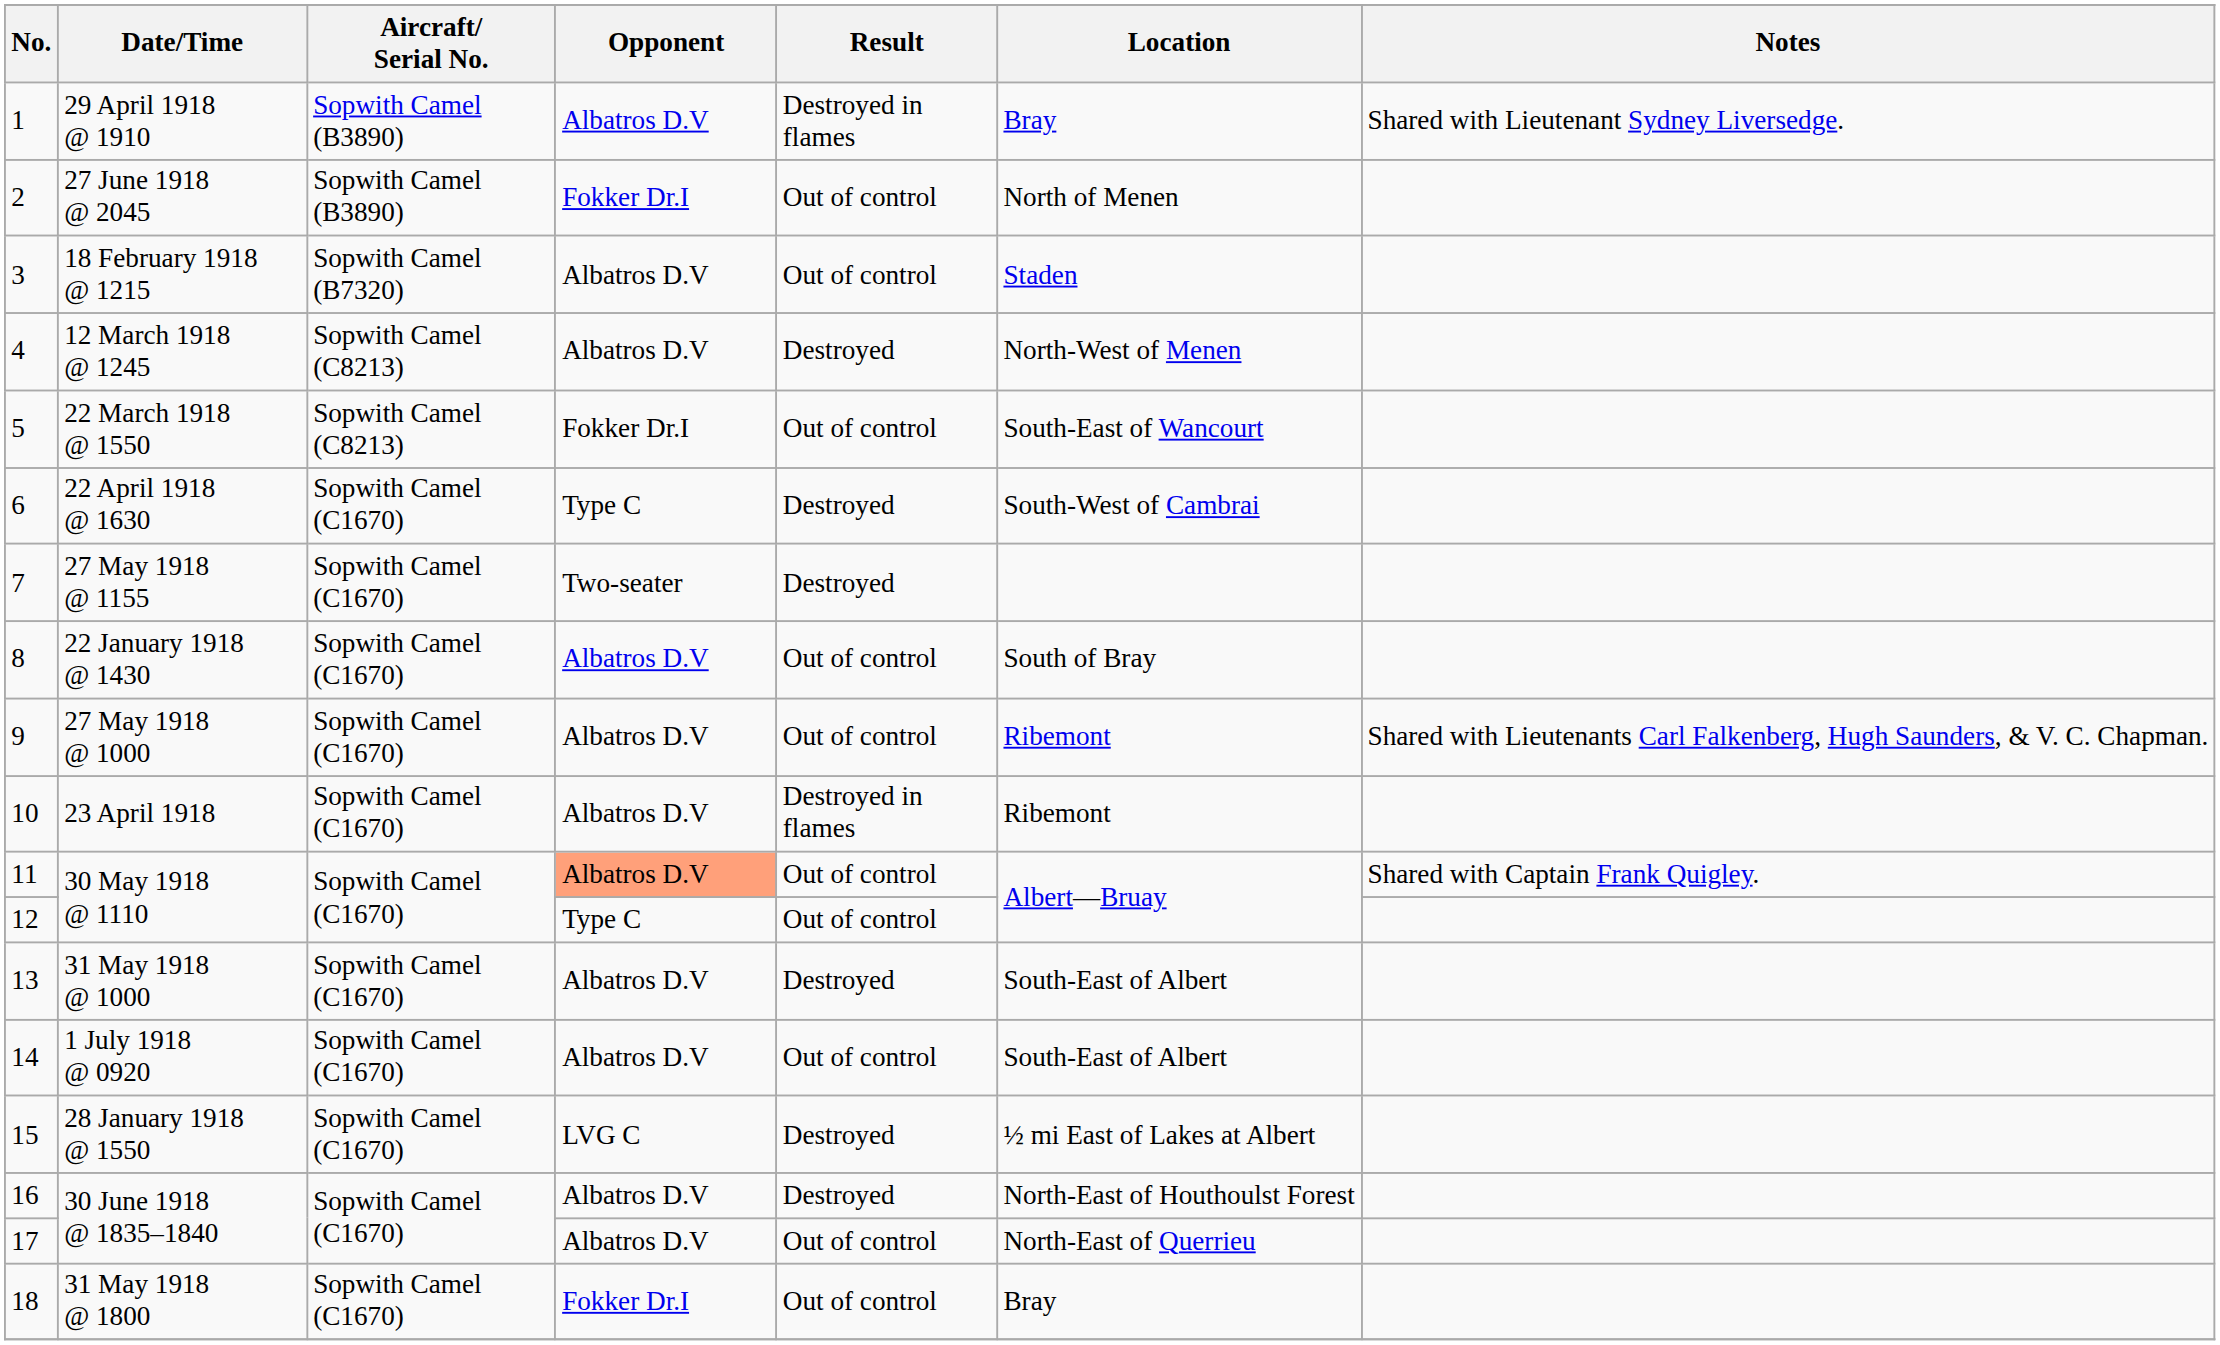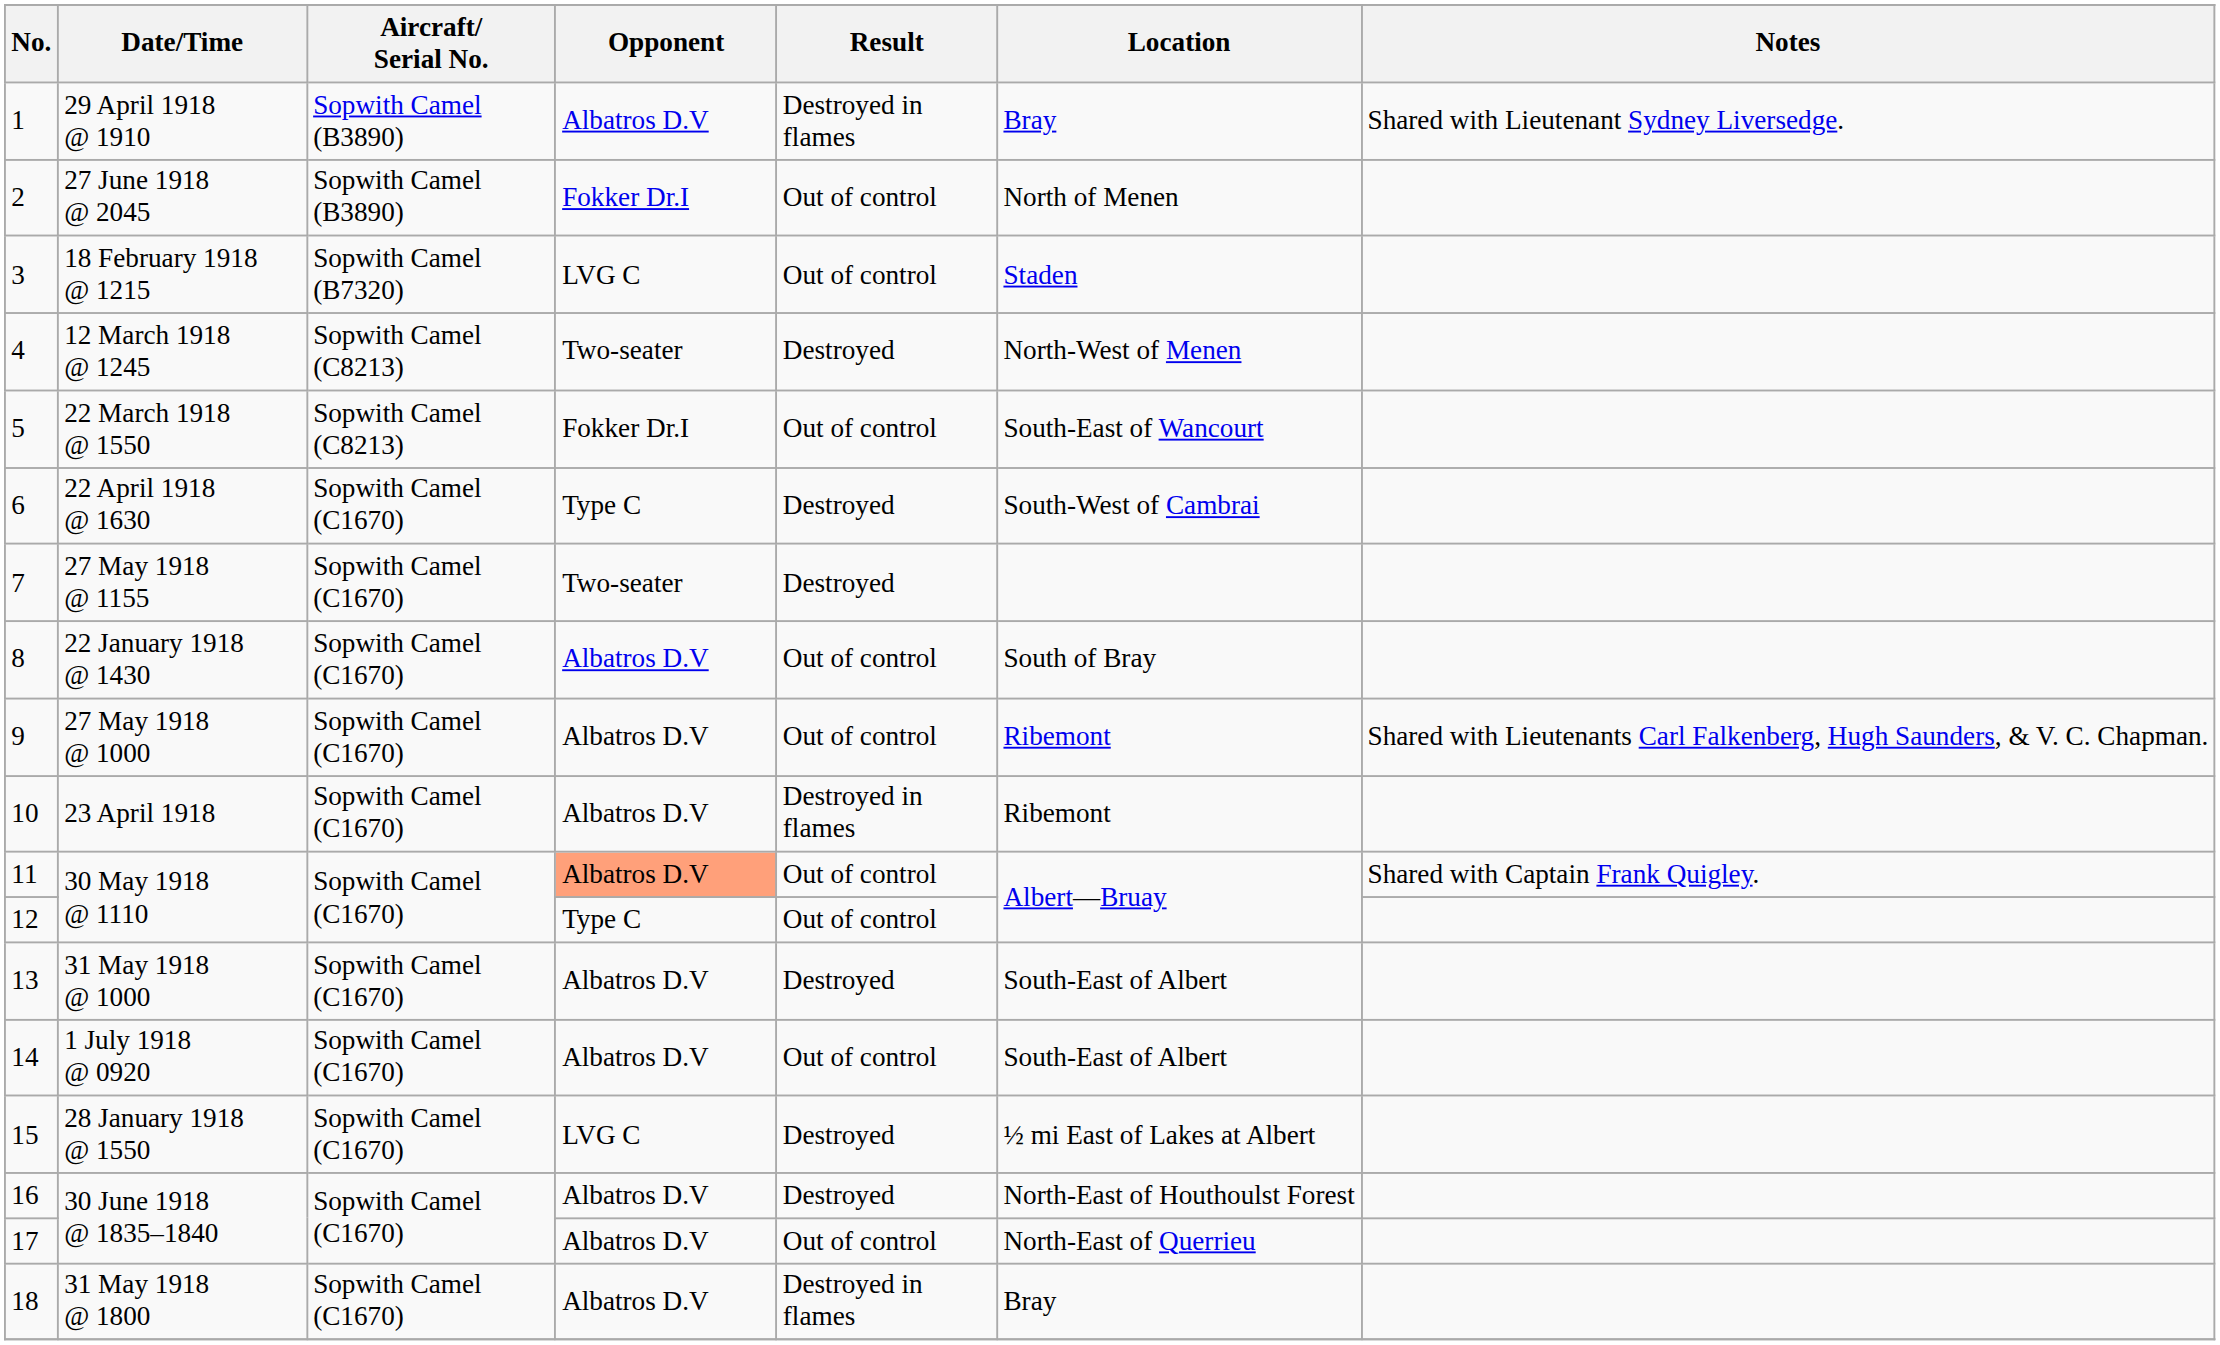3 | Opponent: Albatros D.V -> LVG C
4 | Opponent: Albatros D.V -> Two-seater
18 | Opponent: Fokker Dr.I -> Albatros D.V
18 | Result: Out of control -> Destroyed in flames
